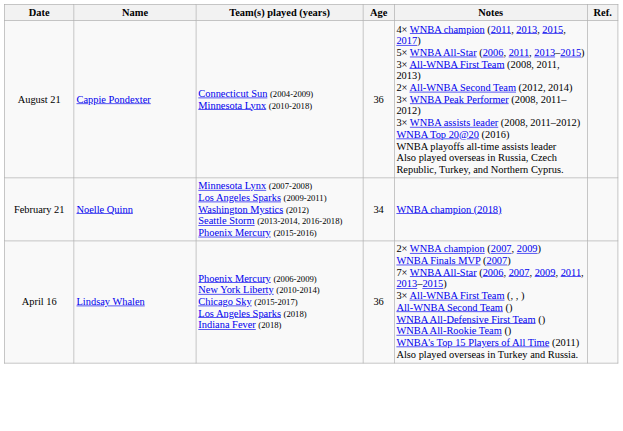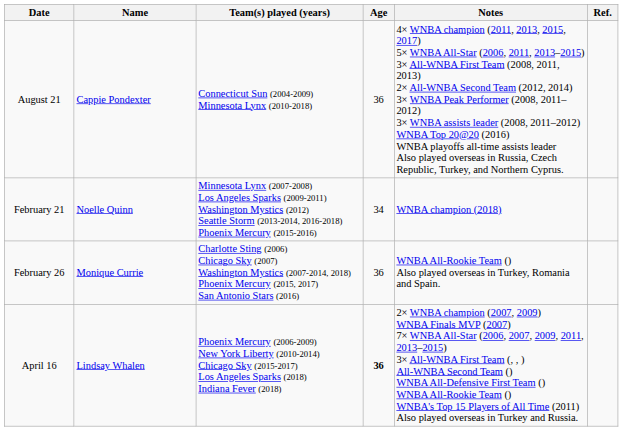+ row: February 26 | Monique Currie | Charlotte Sting (2006) Chicago Sky (2007) Washington Mystics (2007-2014, 2018) Phoenix Mercury (2015, 2017) San Antonio Stars (2016) | 36 | WNBA All-Rookie Team () Also played overseas in Turkey, Romania and Spain.
April 16 | Age: normal -> bold
